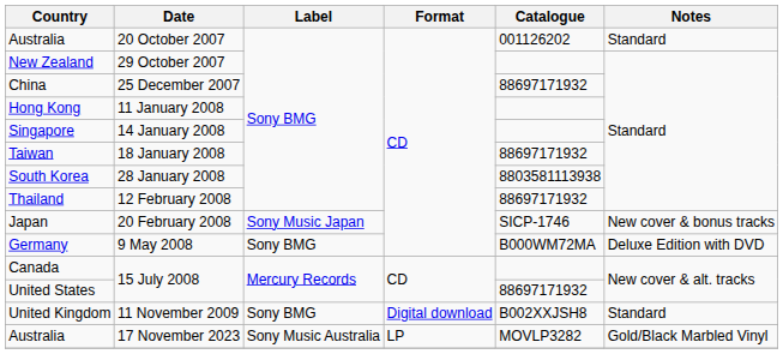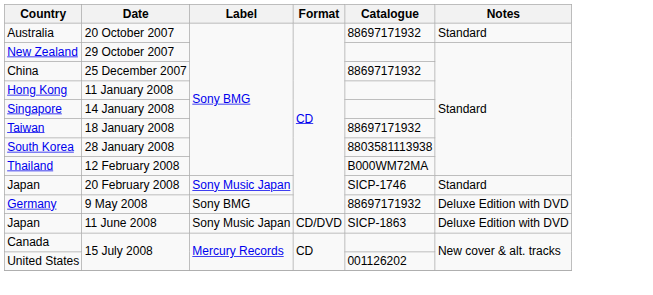20 October 2007 | Catalogue: 001126202 -> 88697171932
12 February 2008 | Catalogue: 88697171932 -> B000WM72MA
20 February 2008 | Notes: New cover & bonus tracks -> Standard
9 May 2008 | Catalogue: B000WM72MA -> 88697171932
+ row: Japan | 11 June 2008 | Sony Music Japan | CD/DVD | SICP-1863 | Deluxe Edition with DVD
United States / 15 July 2008 | Catalogue: 88697171932 -> 001126202
- row: United Kingdom | 11 November 2009 | Sony BMG | Digital download | B002XXJSH8 | Standard
- row: Australia | 17 November 2023 | Sony Music Australia | LP | MOVLP3282 | Gold/Black Marbled Vinyl
